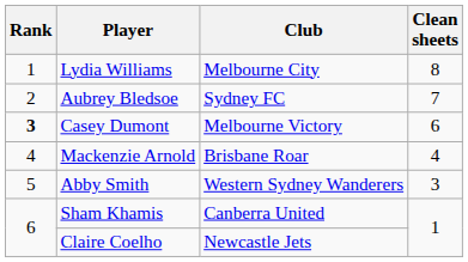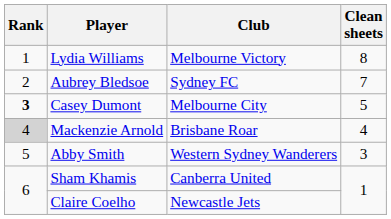Lydia Williams | Club: Melbourne City -> Melbourne Victory
Casey Dumont | Club: Melbourne Victory -> Melbourne City
Casey Dumont | Clean sheets: 6 -> 5
Mackenzie Arnold | Rank: no background -> lightgrey background
